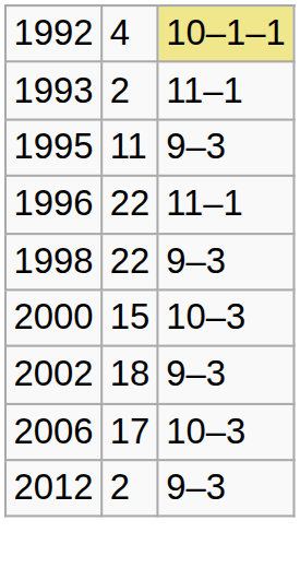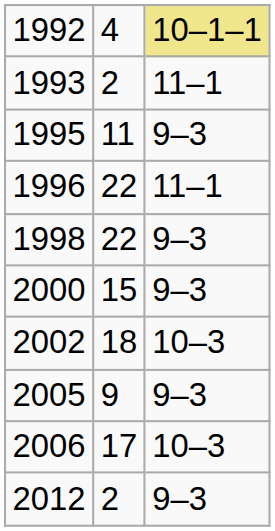2000 | column 3: 10–3 -> 9–3
2002 | column 3: 9–3 -> 10–3
+ row: 2005 | 9 | 9–3
